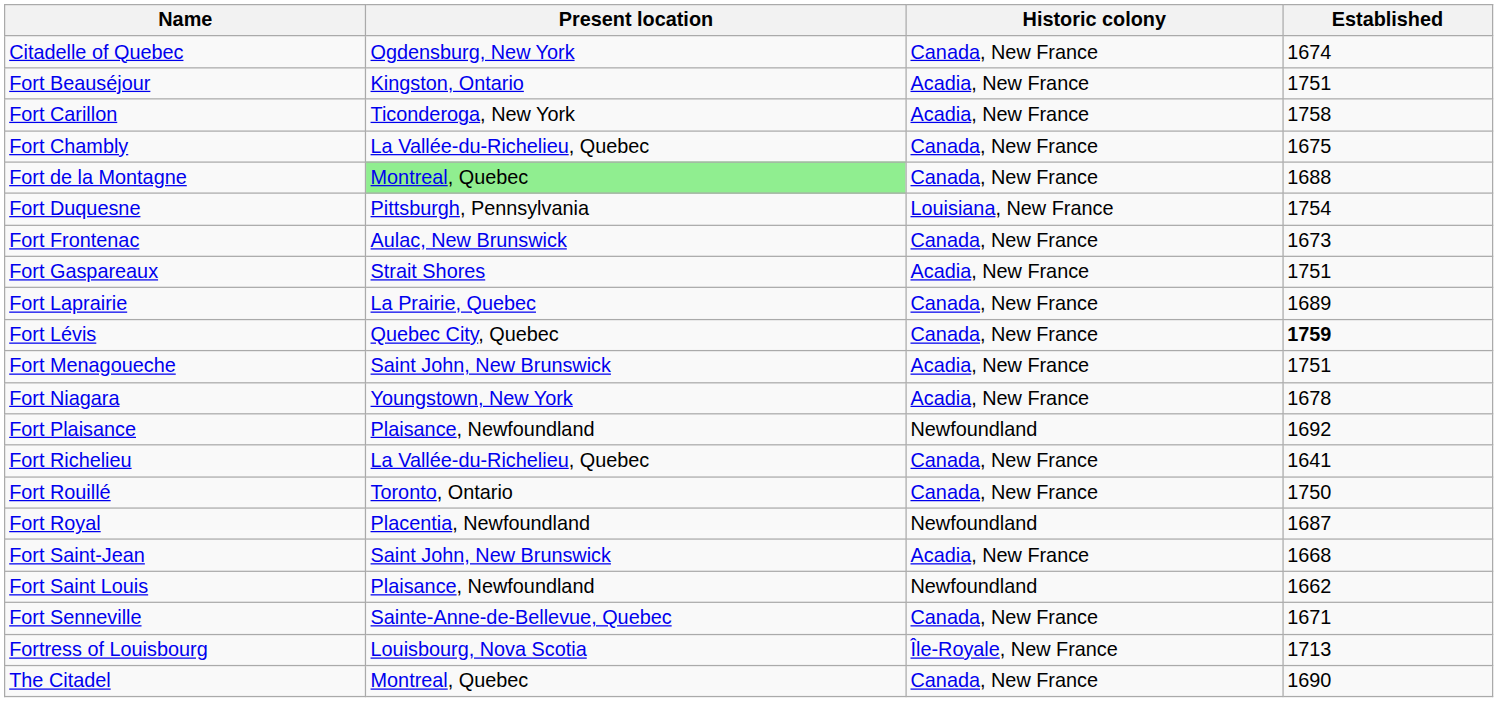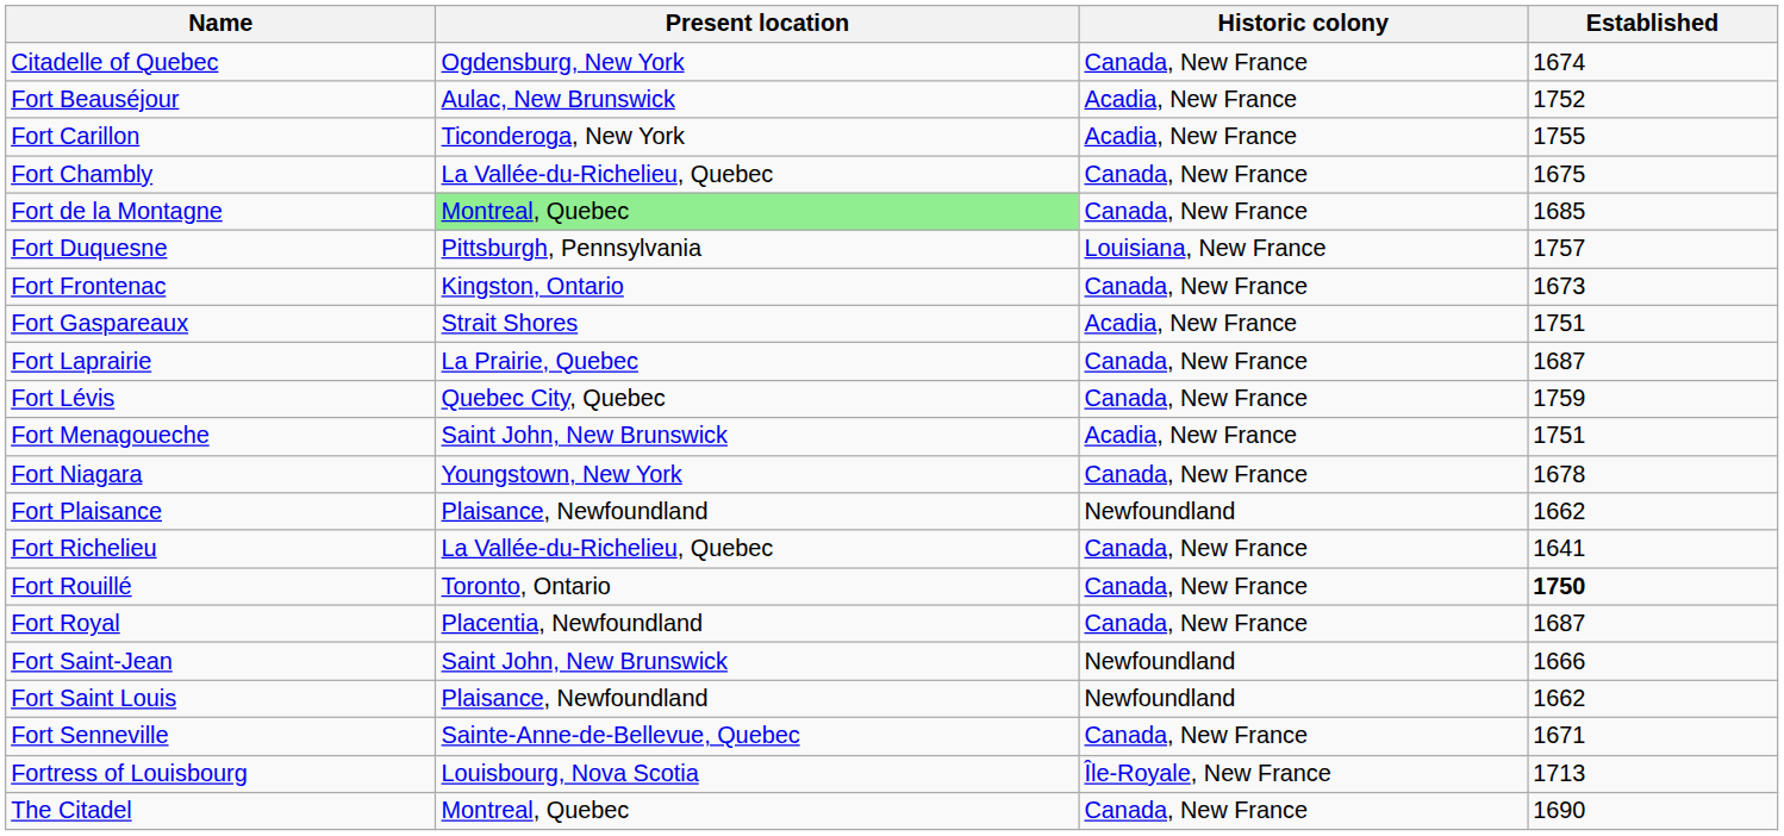Fort Beauséjour | Present location: Kingston, Ontario -> Aulac, New Brunswick
Fort Beauséjour | Established: 1751 -> 1752
Fort Carillon | Established: 1758 -> 1755
Fort de la Montagne | Established: 1688 -> 1685
Fort Duquesne | Established: 1754 -> 1757
Fort Frontenac | Present location: Aulac, New Brunswick -> Kingston, Ontario
Fort Laprairie | Established: 1689 -> 1687
Fort Lévis | Established: bold -> normal
Fort Niagara | Historic colony: Acadia, New France -> Canada, New France
Fort Plaisance | Established: 1692 -> 1662
Fort Rouillé | Established: normal -> bold
Fort Royal | Historic colony: Newfoundland -> Canada, New France
Fort Saint-Jean | Historic colony: Acadia, New France -> Newfoundland
Fort Saint-Jean | Established: 1668 -> 1666
